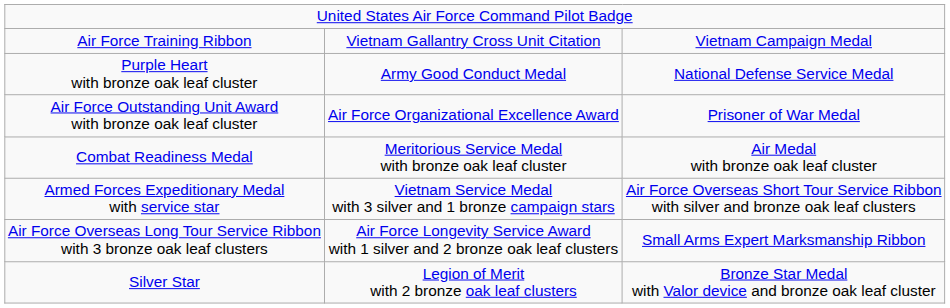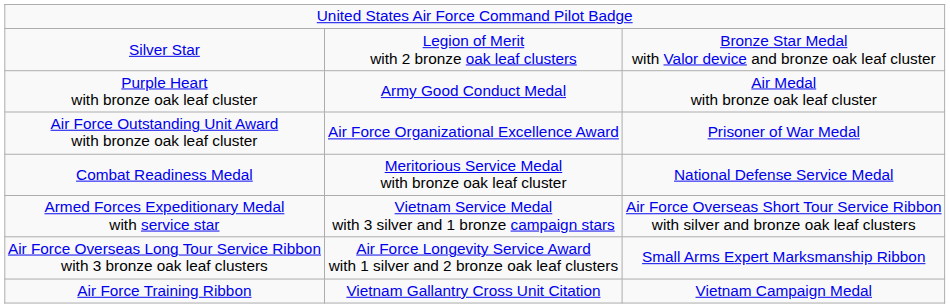rows swapped: Silver Star <-> Air Force Training Ribbon
Purple Heart with bronze oak leaf cluster | column 3: National Defense Service Medal -> Air Medal with bronze oak leaf cluster
Combat Readiness Medal | column 3: Air Medal with bronze oak leaf cluster -> National Defense Service Medal
